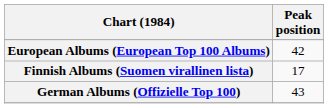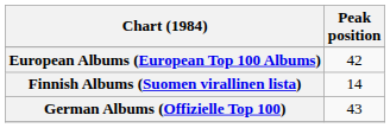Finnish Albums (Suomen virallinen lista) | Peak position: 17 -> 14
